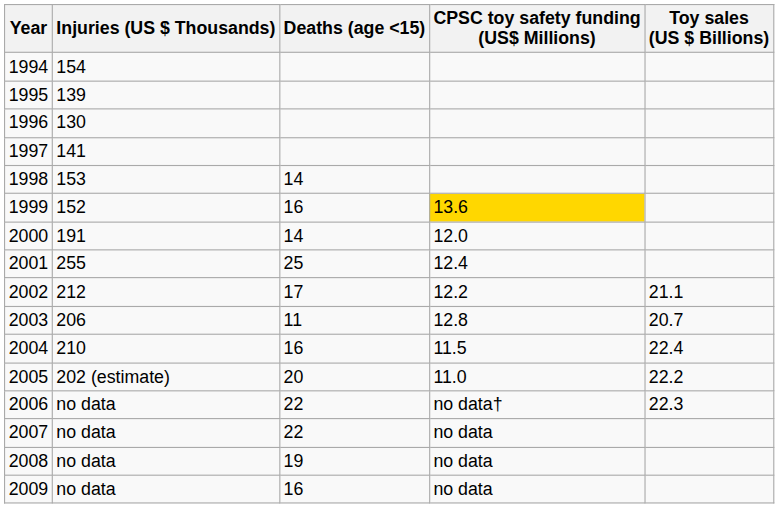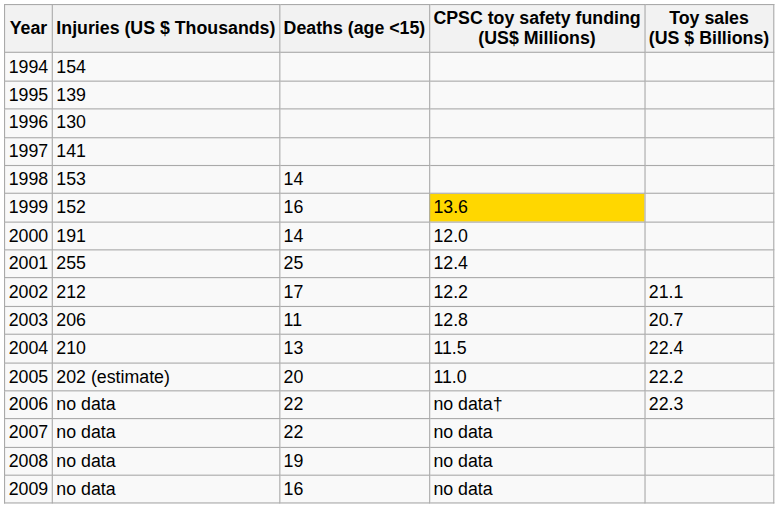2004 | Deaths (age <15): 16 -> 13
